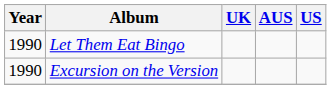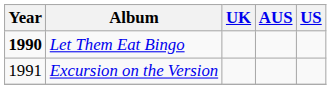Let Them Eat Bingo | Year: normal -> bold
Excursion on the Version | Year: 1990 -> 1991
